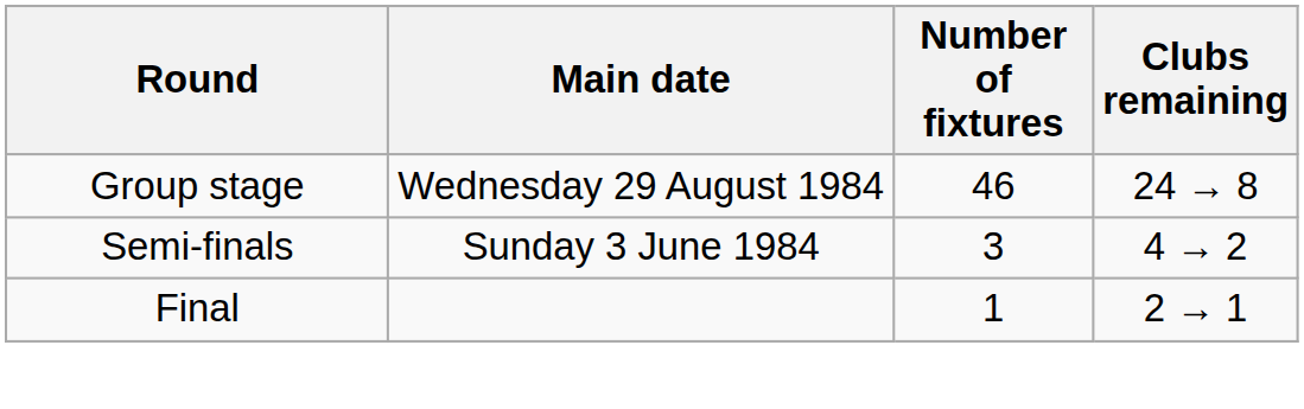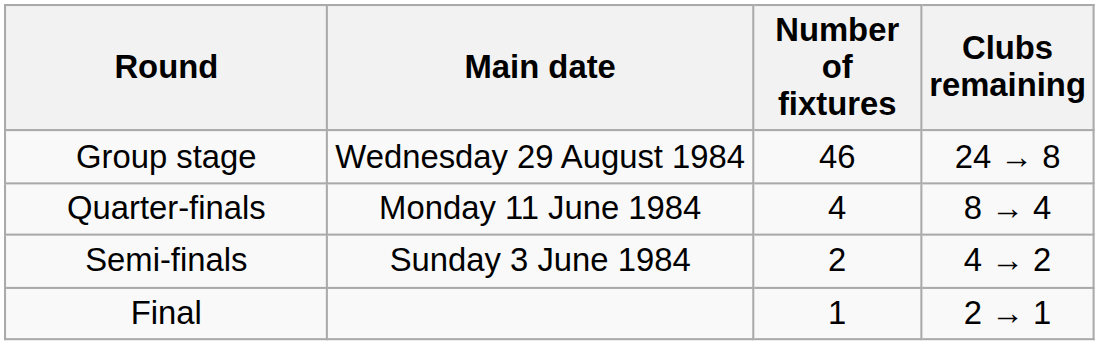+ row: Quarter-finals | Monday 11 June 1984 | 4 | 8 → 4
Semi-finals | Number of fixtures: 3 -> 2
